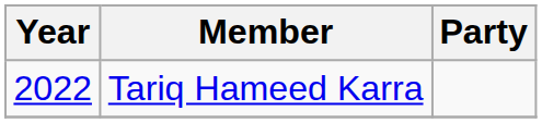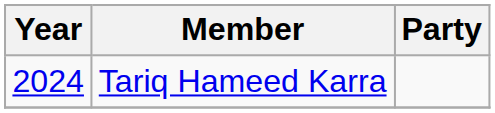Tariq Hameed Karra | Year: 2022 -> 2024
